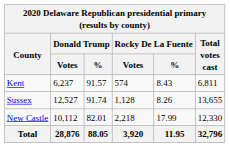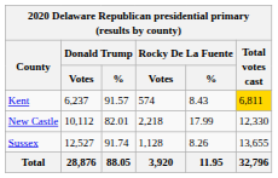Kent | Total votes cast: no background -> gold background
rows swapped: New Castle <-> Sussex
